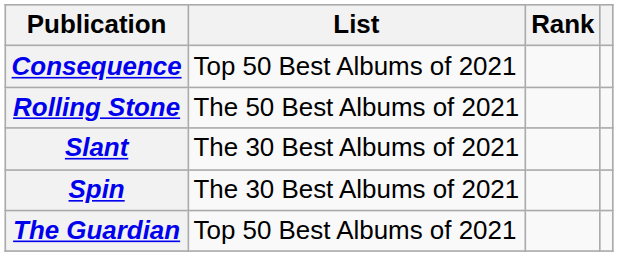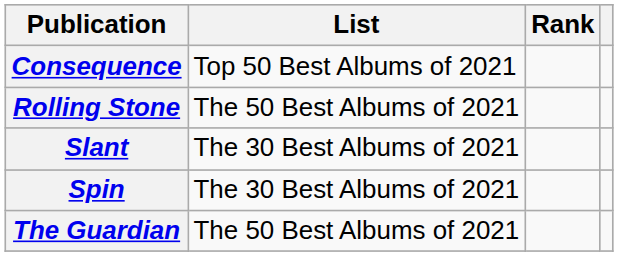The Guardian | List: Top 50 Best Albums of 2021 -> The 50 Best Albums of 2021
